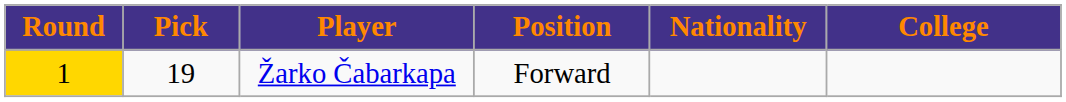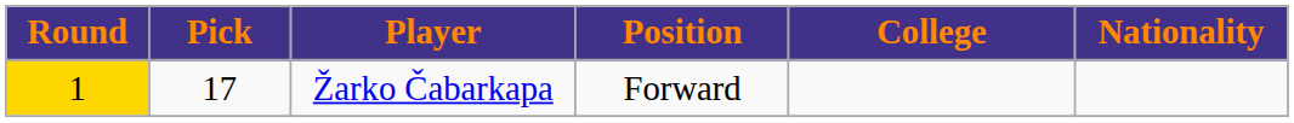columns swapped: Nationality <-> College
Žarko Čabarkapa | Pick: 19 -> 17
